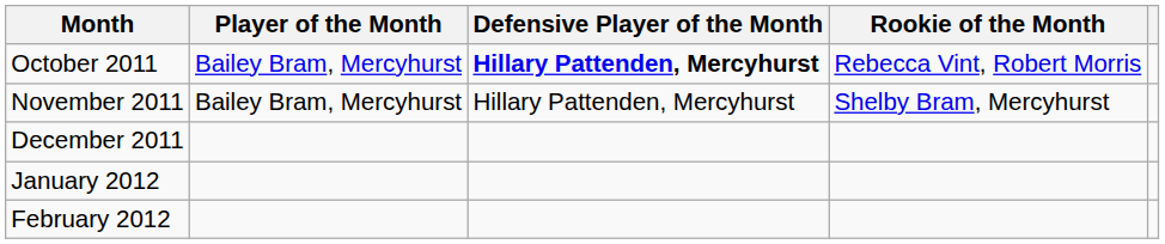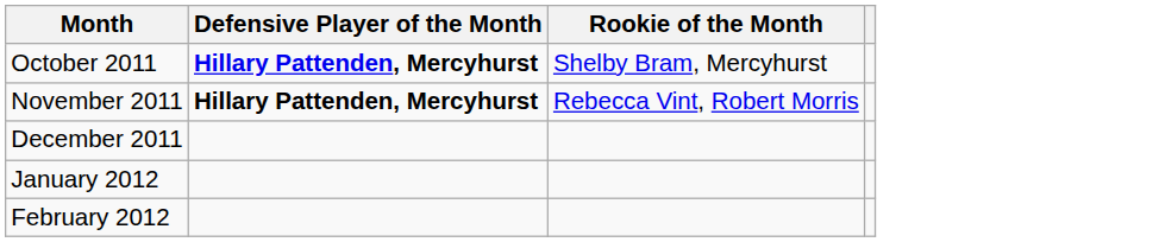- column: Player of the Month | Bailey Bram, Mercyhurst | Bailey Bram, Mercyhurst
October 2011 | Rookie of the Month: Rebecca Vint, Robert Morris -> Shelby Bram, Mercyhurst
November 2011 | Defensive Player of the Month: normal -> bold
November 2011 | Rookie of the Month: Shelby Bram, Mercyhurst -> Rebecca Vint, Robert Morris
